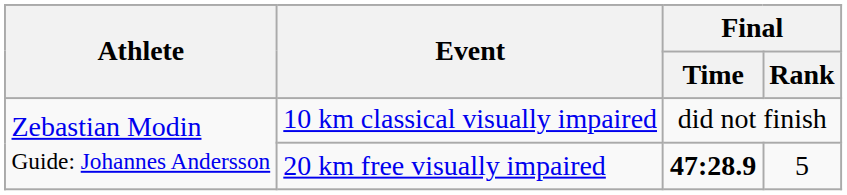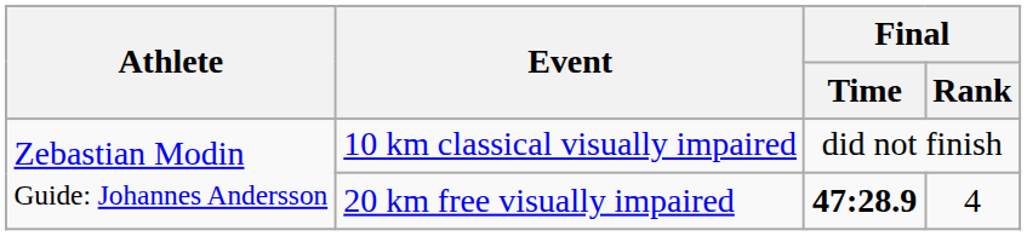20 km free visually impaired | Final / Rank: 5 -> 4
